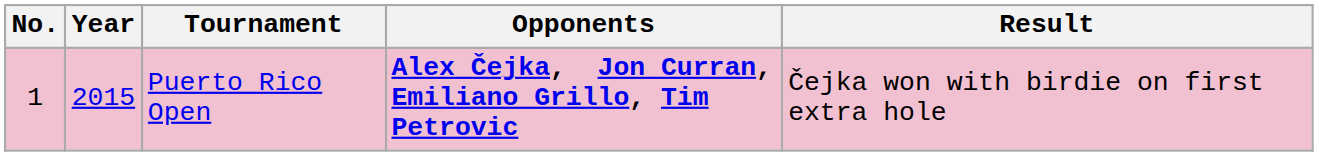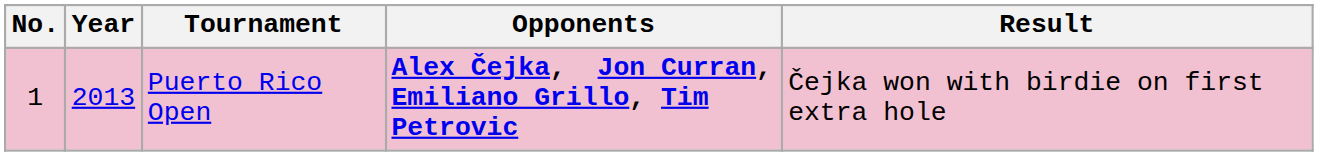Puerto Rico Open | Year: 2015 -> 2013
